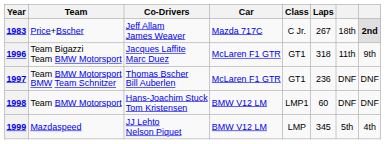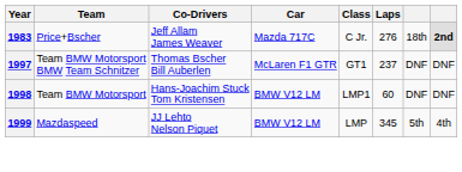1983 | Laps: 267 -> 276
- row: 1996 | Team Bigazzi Team BMW Motorsport | Jacques Laffite Marc Duez | McLaren F1 GTR | GT1 | 318 | 11th | 9th
1997 | Laps: 236 -> 237
